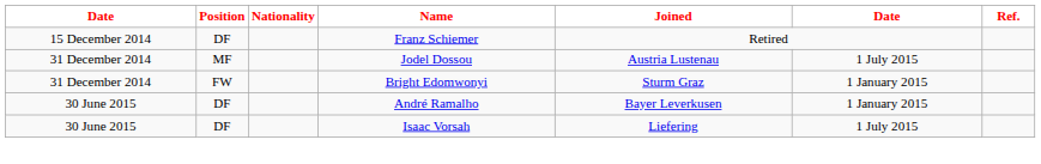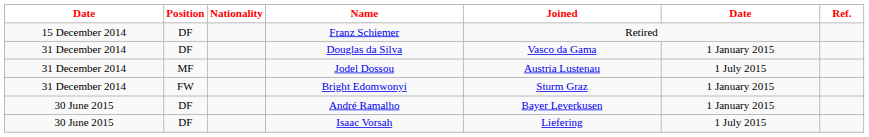+ row: 31 December 2014 | DF | Douglas da Silva | Vasco da Gama | 1 January 2015
